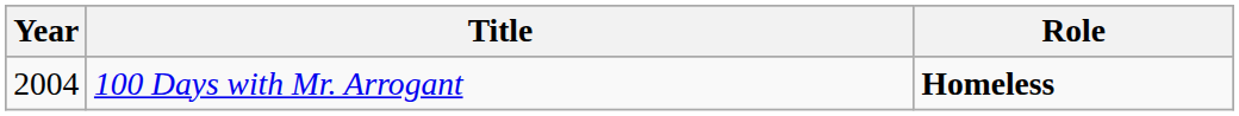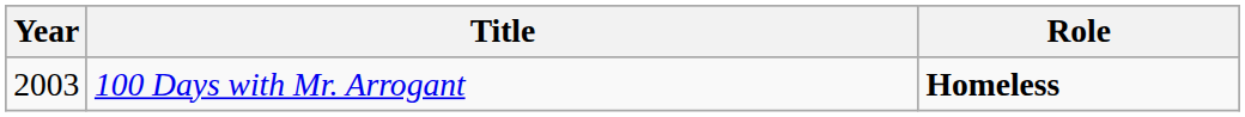100 Days with Mr. Arrogant | Year: 2004 -> 2003
